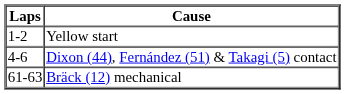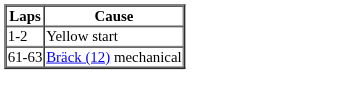- row: 4-6 | Dixon (44), Fernández (51) & Takagi (5) contact
